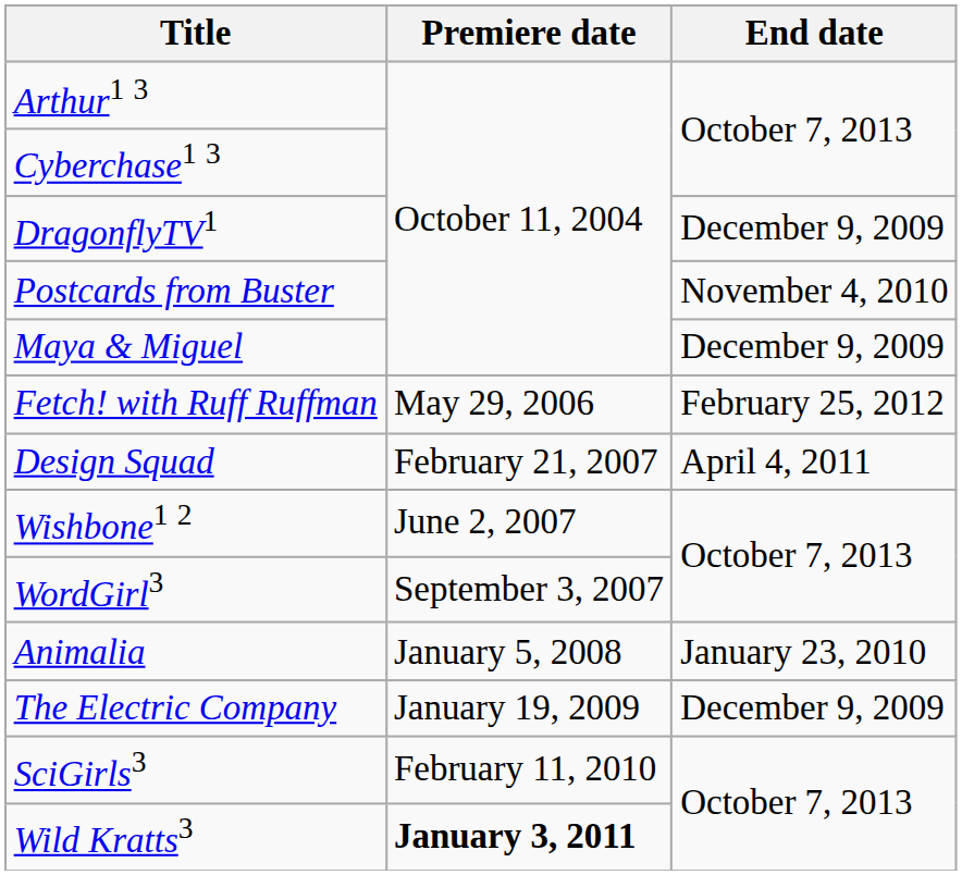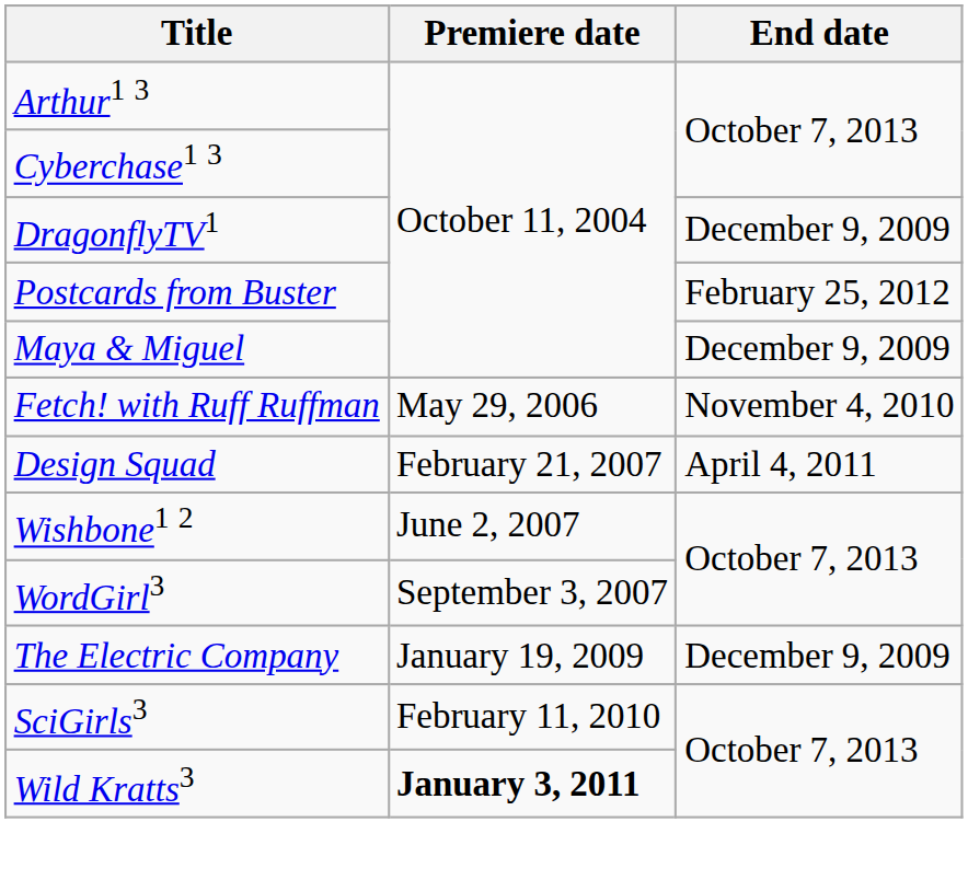Postcards from Buster | End date: November 4, 2010 -> February 25, 2012
Fetch! with Ruff Ruffman | End date: February 25, 2012 -> November 4, 2010
- row: Animalia | January 5, 2008 | January 23, 2010
